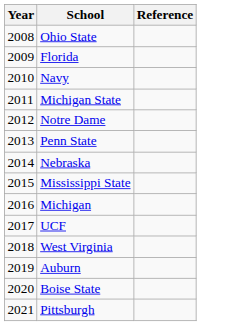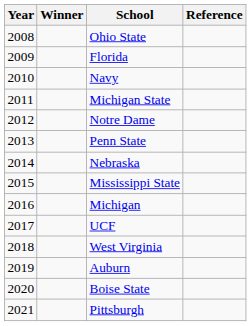+ column: Winner
